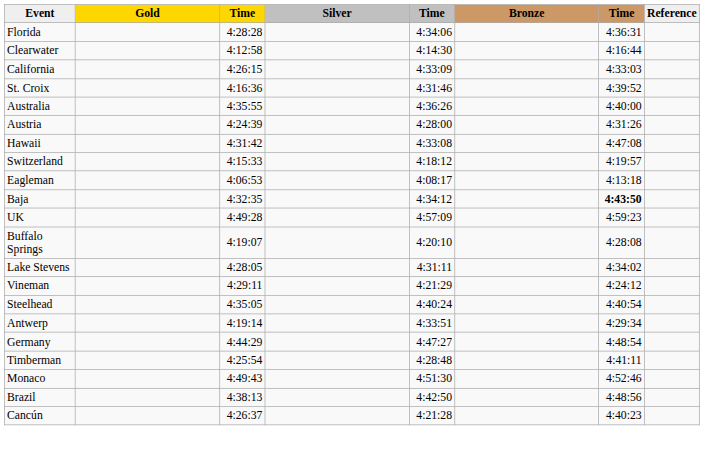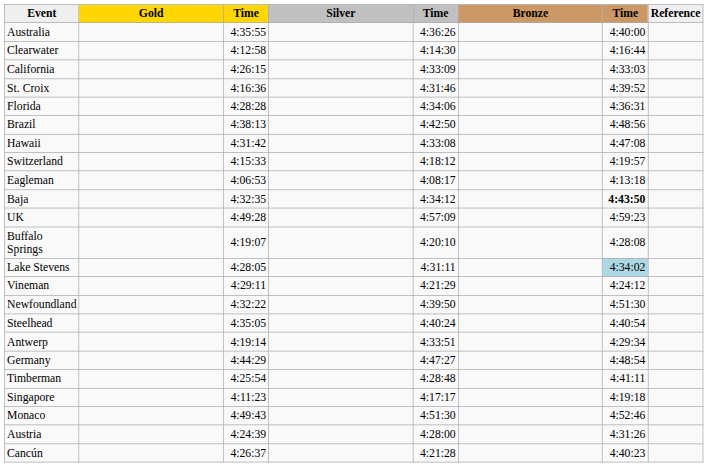rows swapped: Australia <-> Florida
rows swapped: Austria <-> Brazil
Lake Stevens | column 7: no background -> lightblue background
+ row: Newfoundland | 4:32:22 | 4:39:50 | 4:51:30
+ row: Singapore | 4:11:23 | 4:17:17 | 4:19:18
